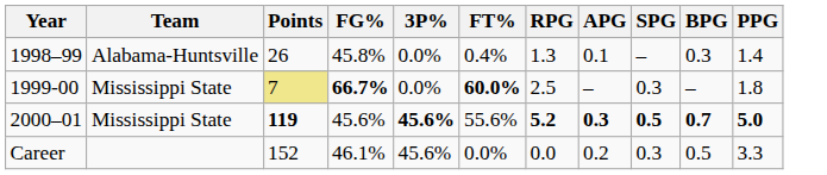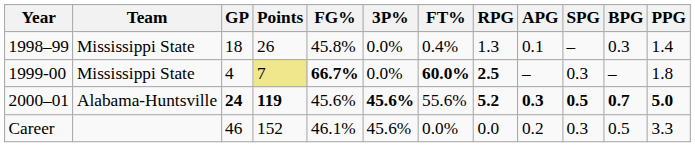+ column: GP | 18 | 4 | 24 | 46
1998–99 | Team: Alabama-Huntsville -> Mississippi State
1999-00 | RPG: normal -> bold
2000–01 | Team: Mississippi State -> Alabama-Huntsville
